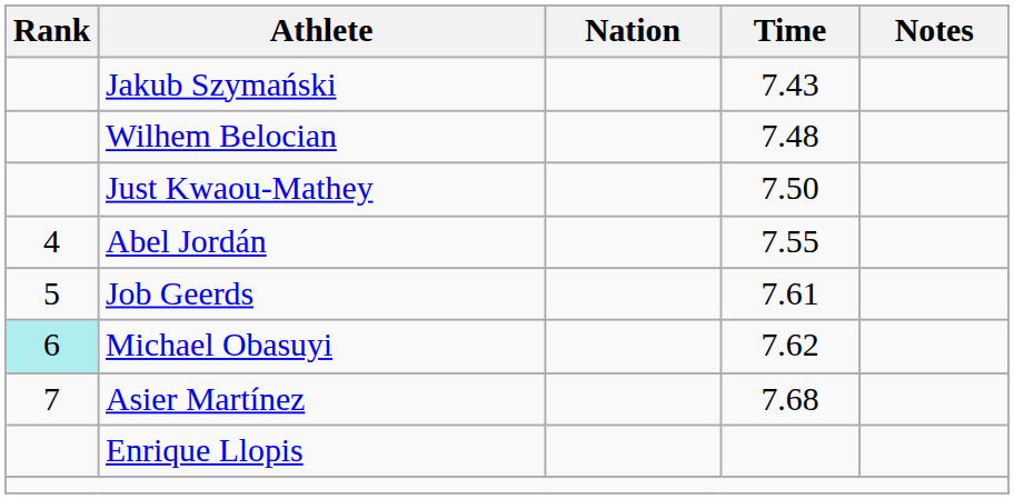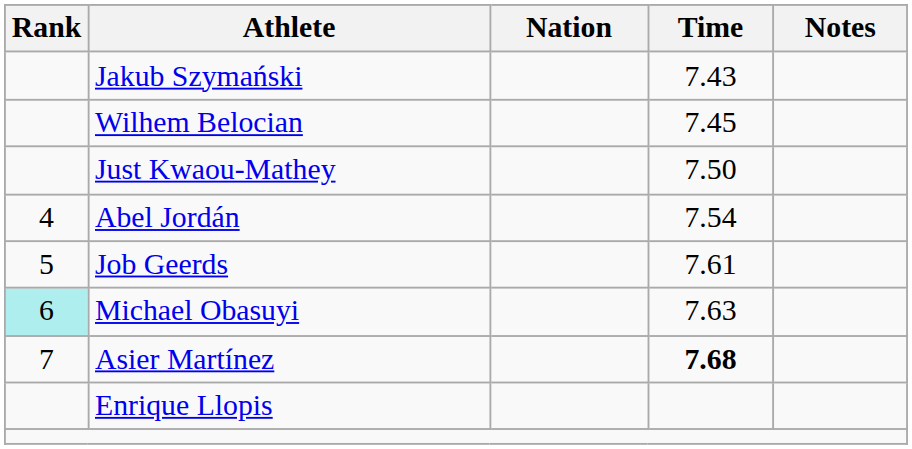Wilhem Belocian | Time: 7.48 -> 7.45
Abel Jordán | Time: 7.55 -> 7.54
Michael Obasuyi | Time: 7.62 -> 7.63
Asier Martínez | Time: normal -> bold
